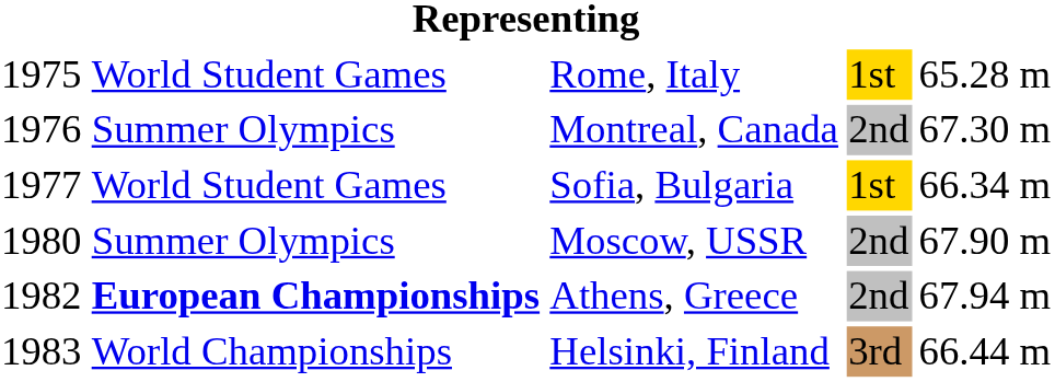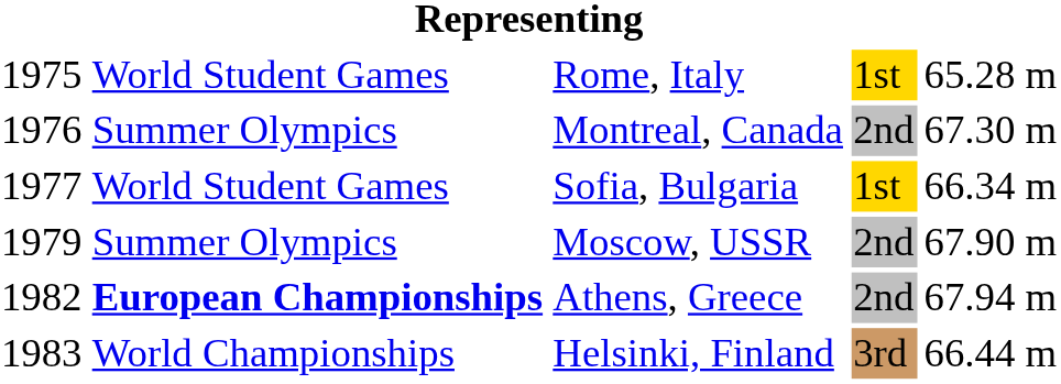Moscow, USSR | column 1: 1980 -> 1979
